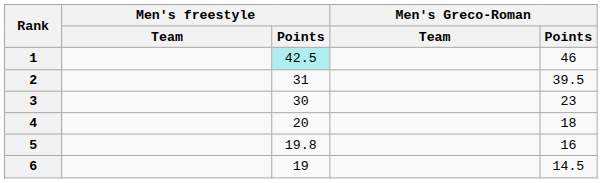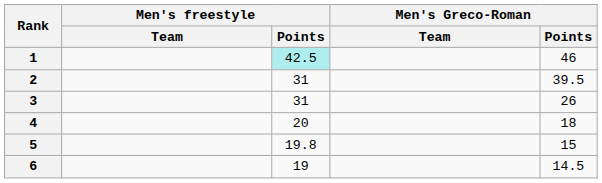3 | Men's freestyle / Points: 30 -> 31
3 | Men's Greco-Roman / Points: 23 -> 26
5 | Men's Greco-Roman / Points: 16 -> 15
